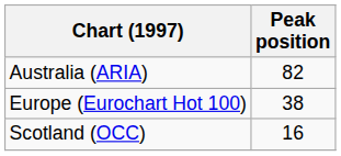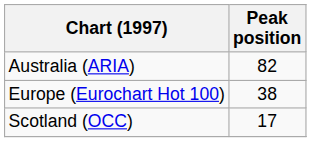Scotland (OCC) | Peak position: 16 -> 17
